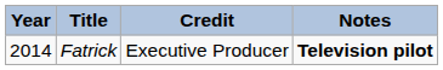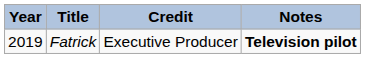Fatrick | Year: 2014 -> 2019
